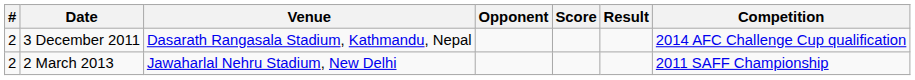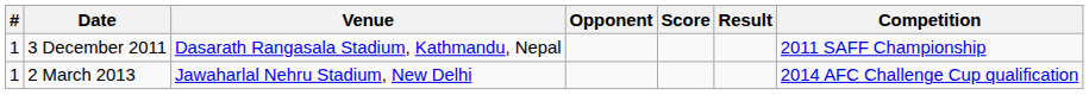3 December 2011 | #: 2 -> 1
3 December 2011 | Competition: 2014 AFC Challenge Cup qualification -> 2011 SAFF Championship
2 March 2013 | #: 2 -> 1
2 March 2013 | Competition: 2011 SAFF Championship -> 2014 AFC Challenge Cup qualification
